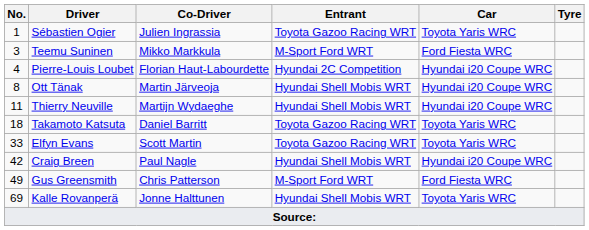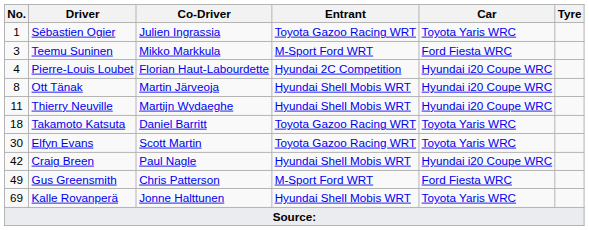Elfyn Evans | No.: 33 -> 30
